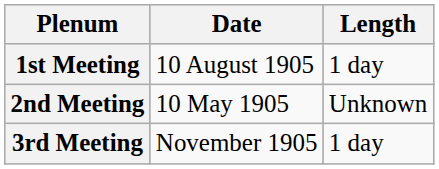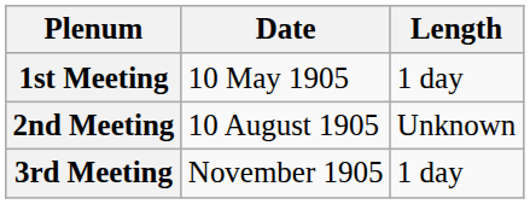1st Meeting | Date: 10 August 1905 -> 10 May 1905
2nd Meeting | Date: 10 May 1905 -> 10 August 1905
